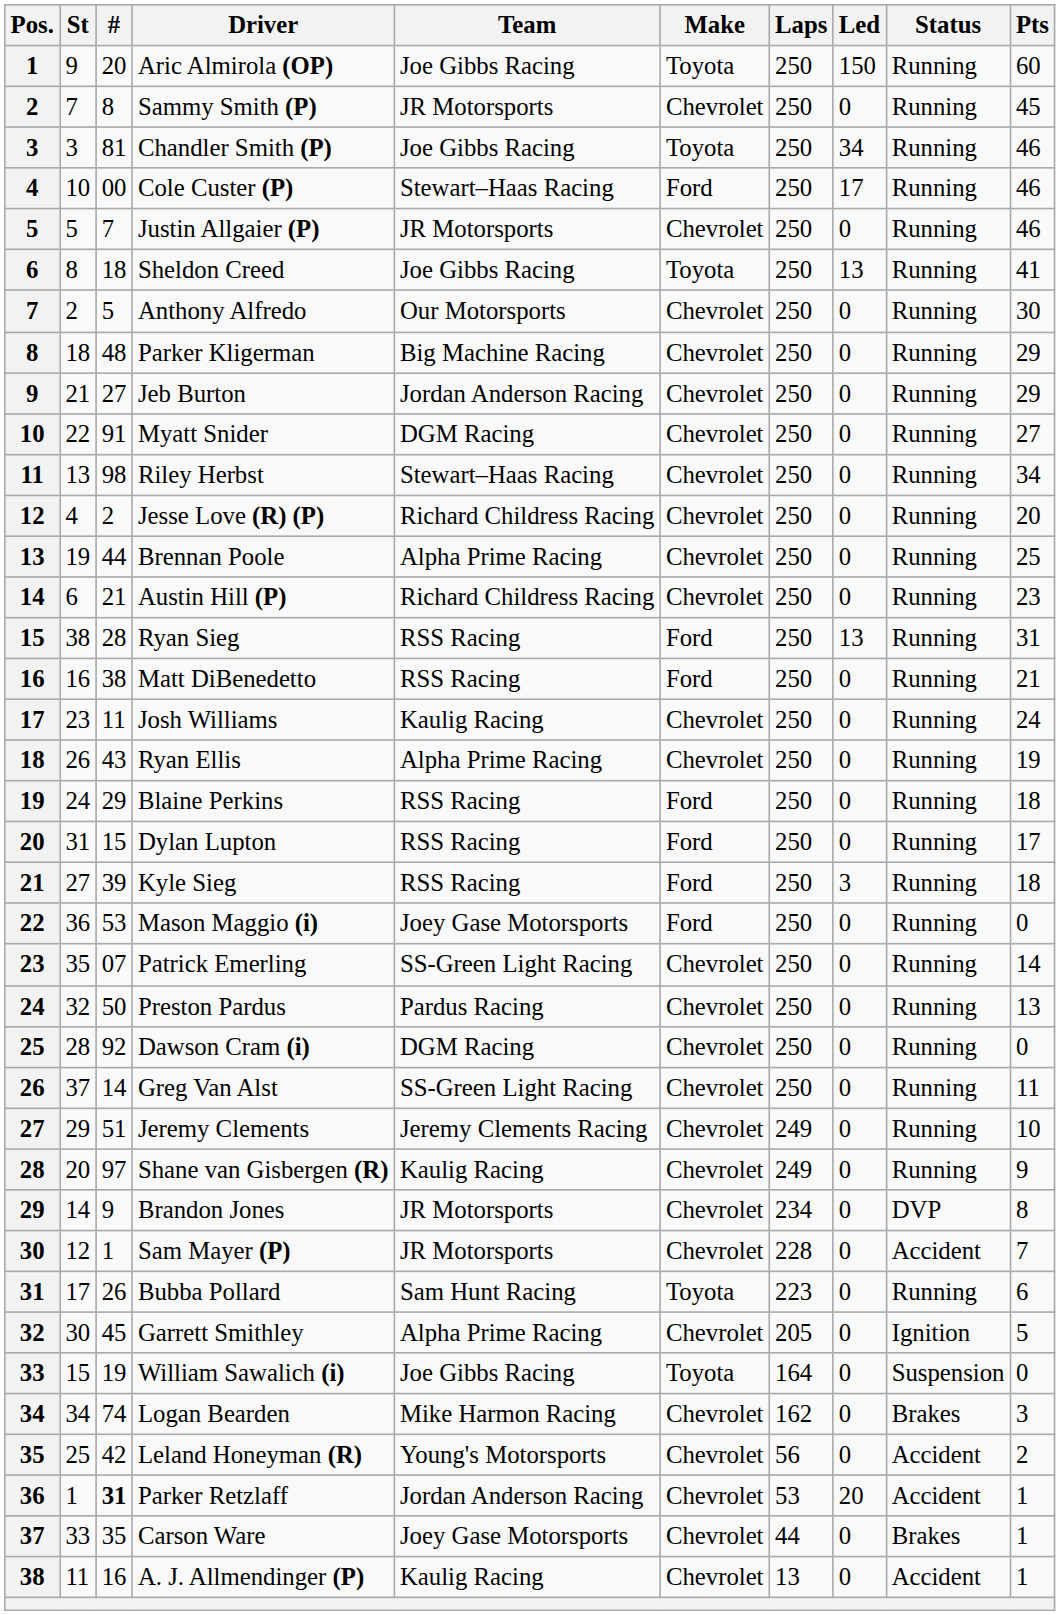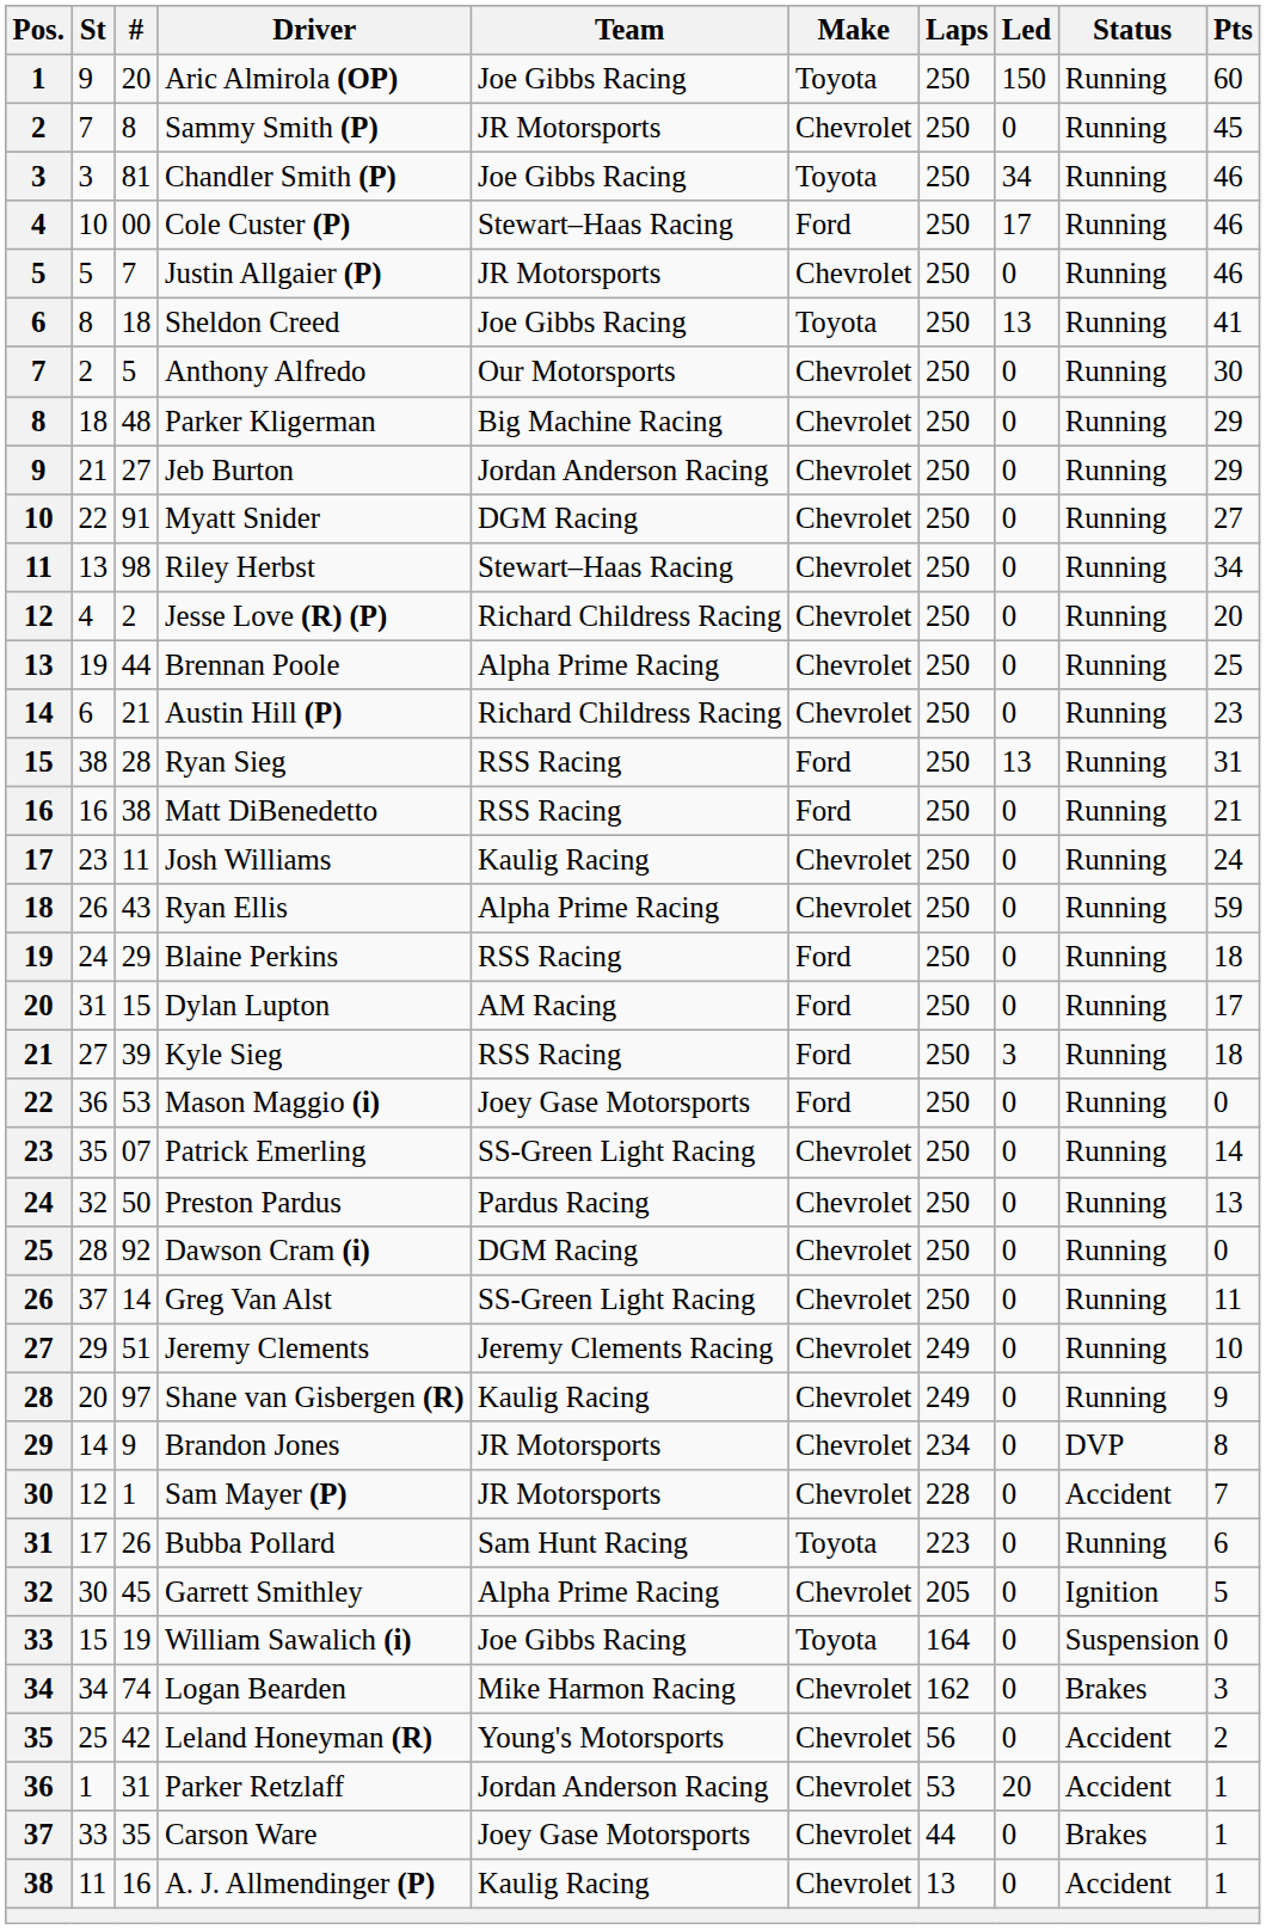Ryan Ellis | Pts: 19 -> 59
Dylan Lupton | Team: RSS Racing -> AM Racing
Parker Retzlaff | #: bold -> normal
